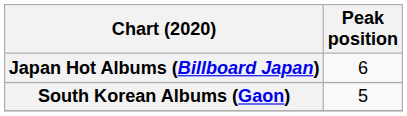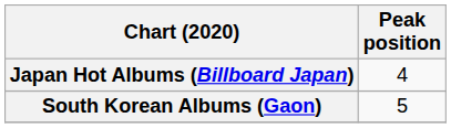Japan Hot Albums (Billboard Japan) | Peak position: 6 -> 4
